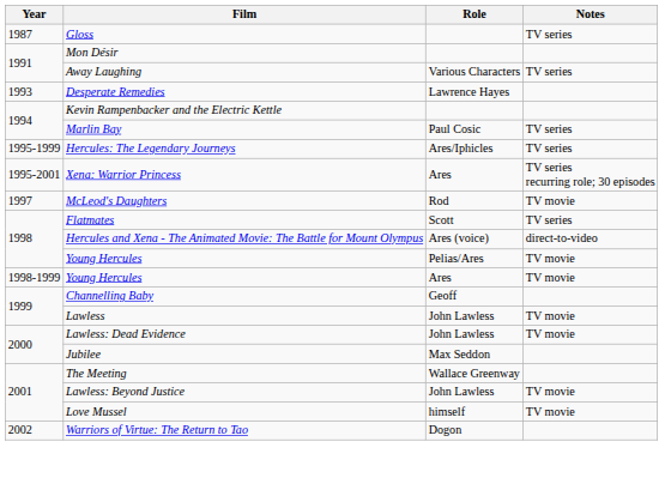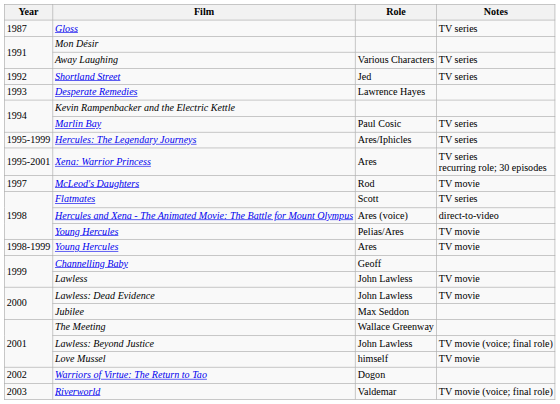+ row: 1992 | Shortland Street | Jed | TV series
Lawless: Beyond Justice | Notes: TV movie -> TV movie (voice; final role)
+ row: 2003 | Riverworld | Valdemar | TV movie (voice; final role)
